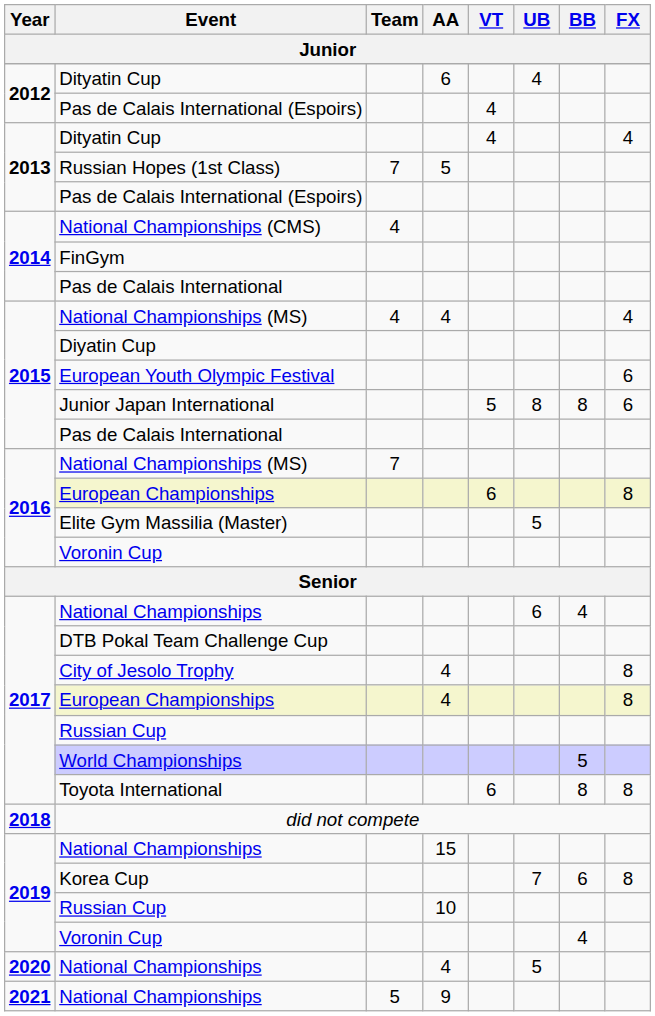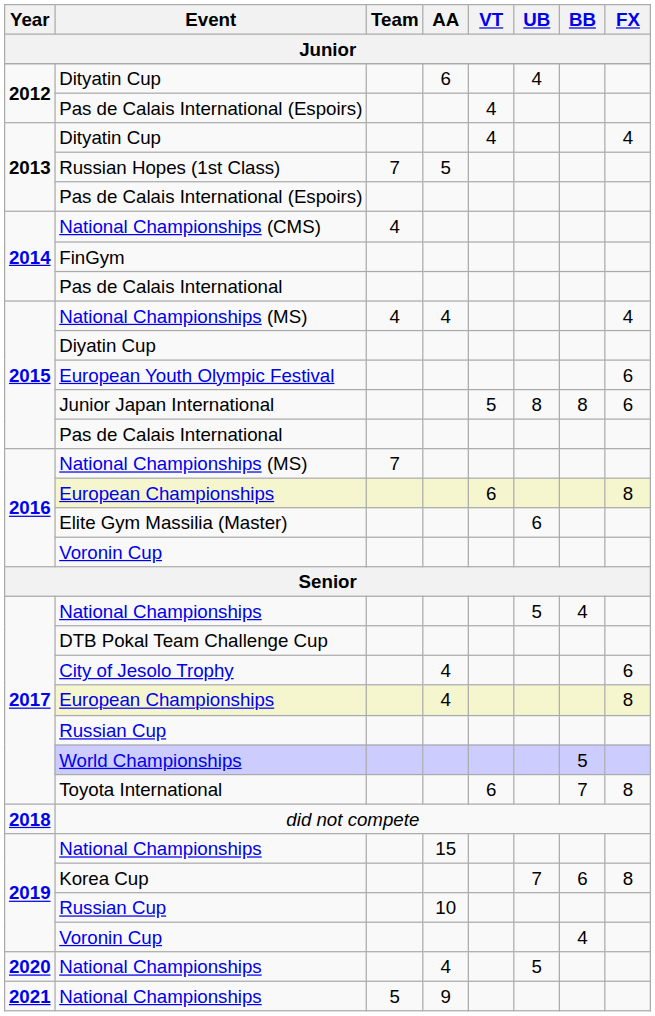Elite Gym Massilia (Master) | UB: 5 -> 6
2017 / National Championships | UB: 6 -> 5
City of Jesolo Trophy | FX: 8 -> 6
Toyota International | BB: 8 -> 7
